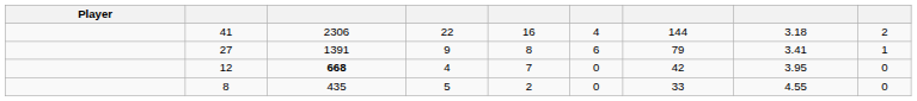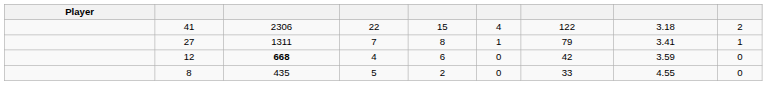41 | column 5: 16 -> 15
41 | column 7: 144 -> 122
27 | column 3: 1391 -> 1311
27 | column 4: 9 -> 7
27 | column 6: 6 -> 1
12 | column 5: 7 -> 6
12 | column 8: 3.95 -> 3.59
